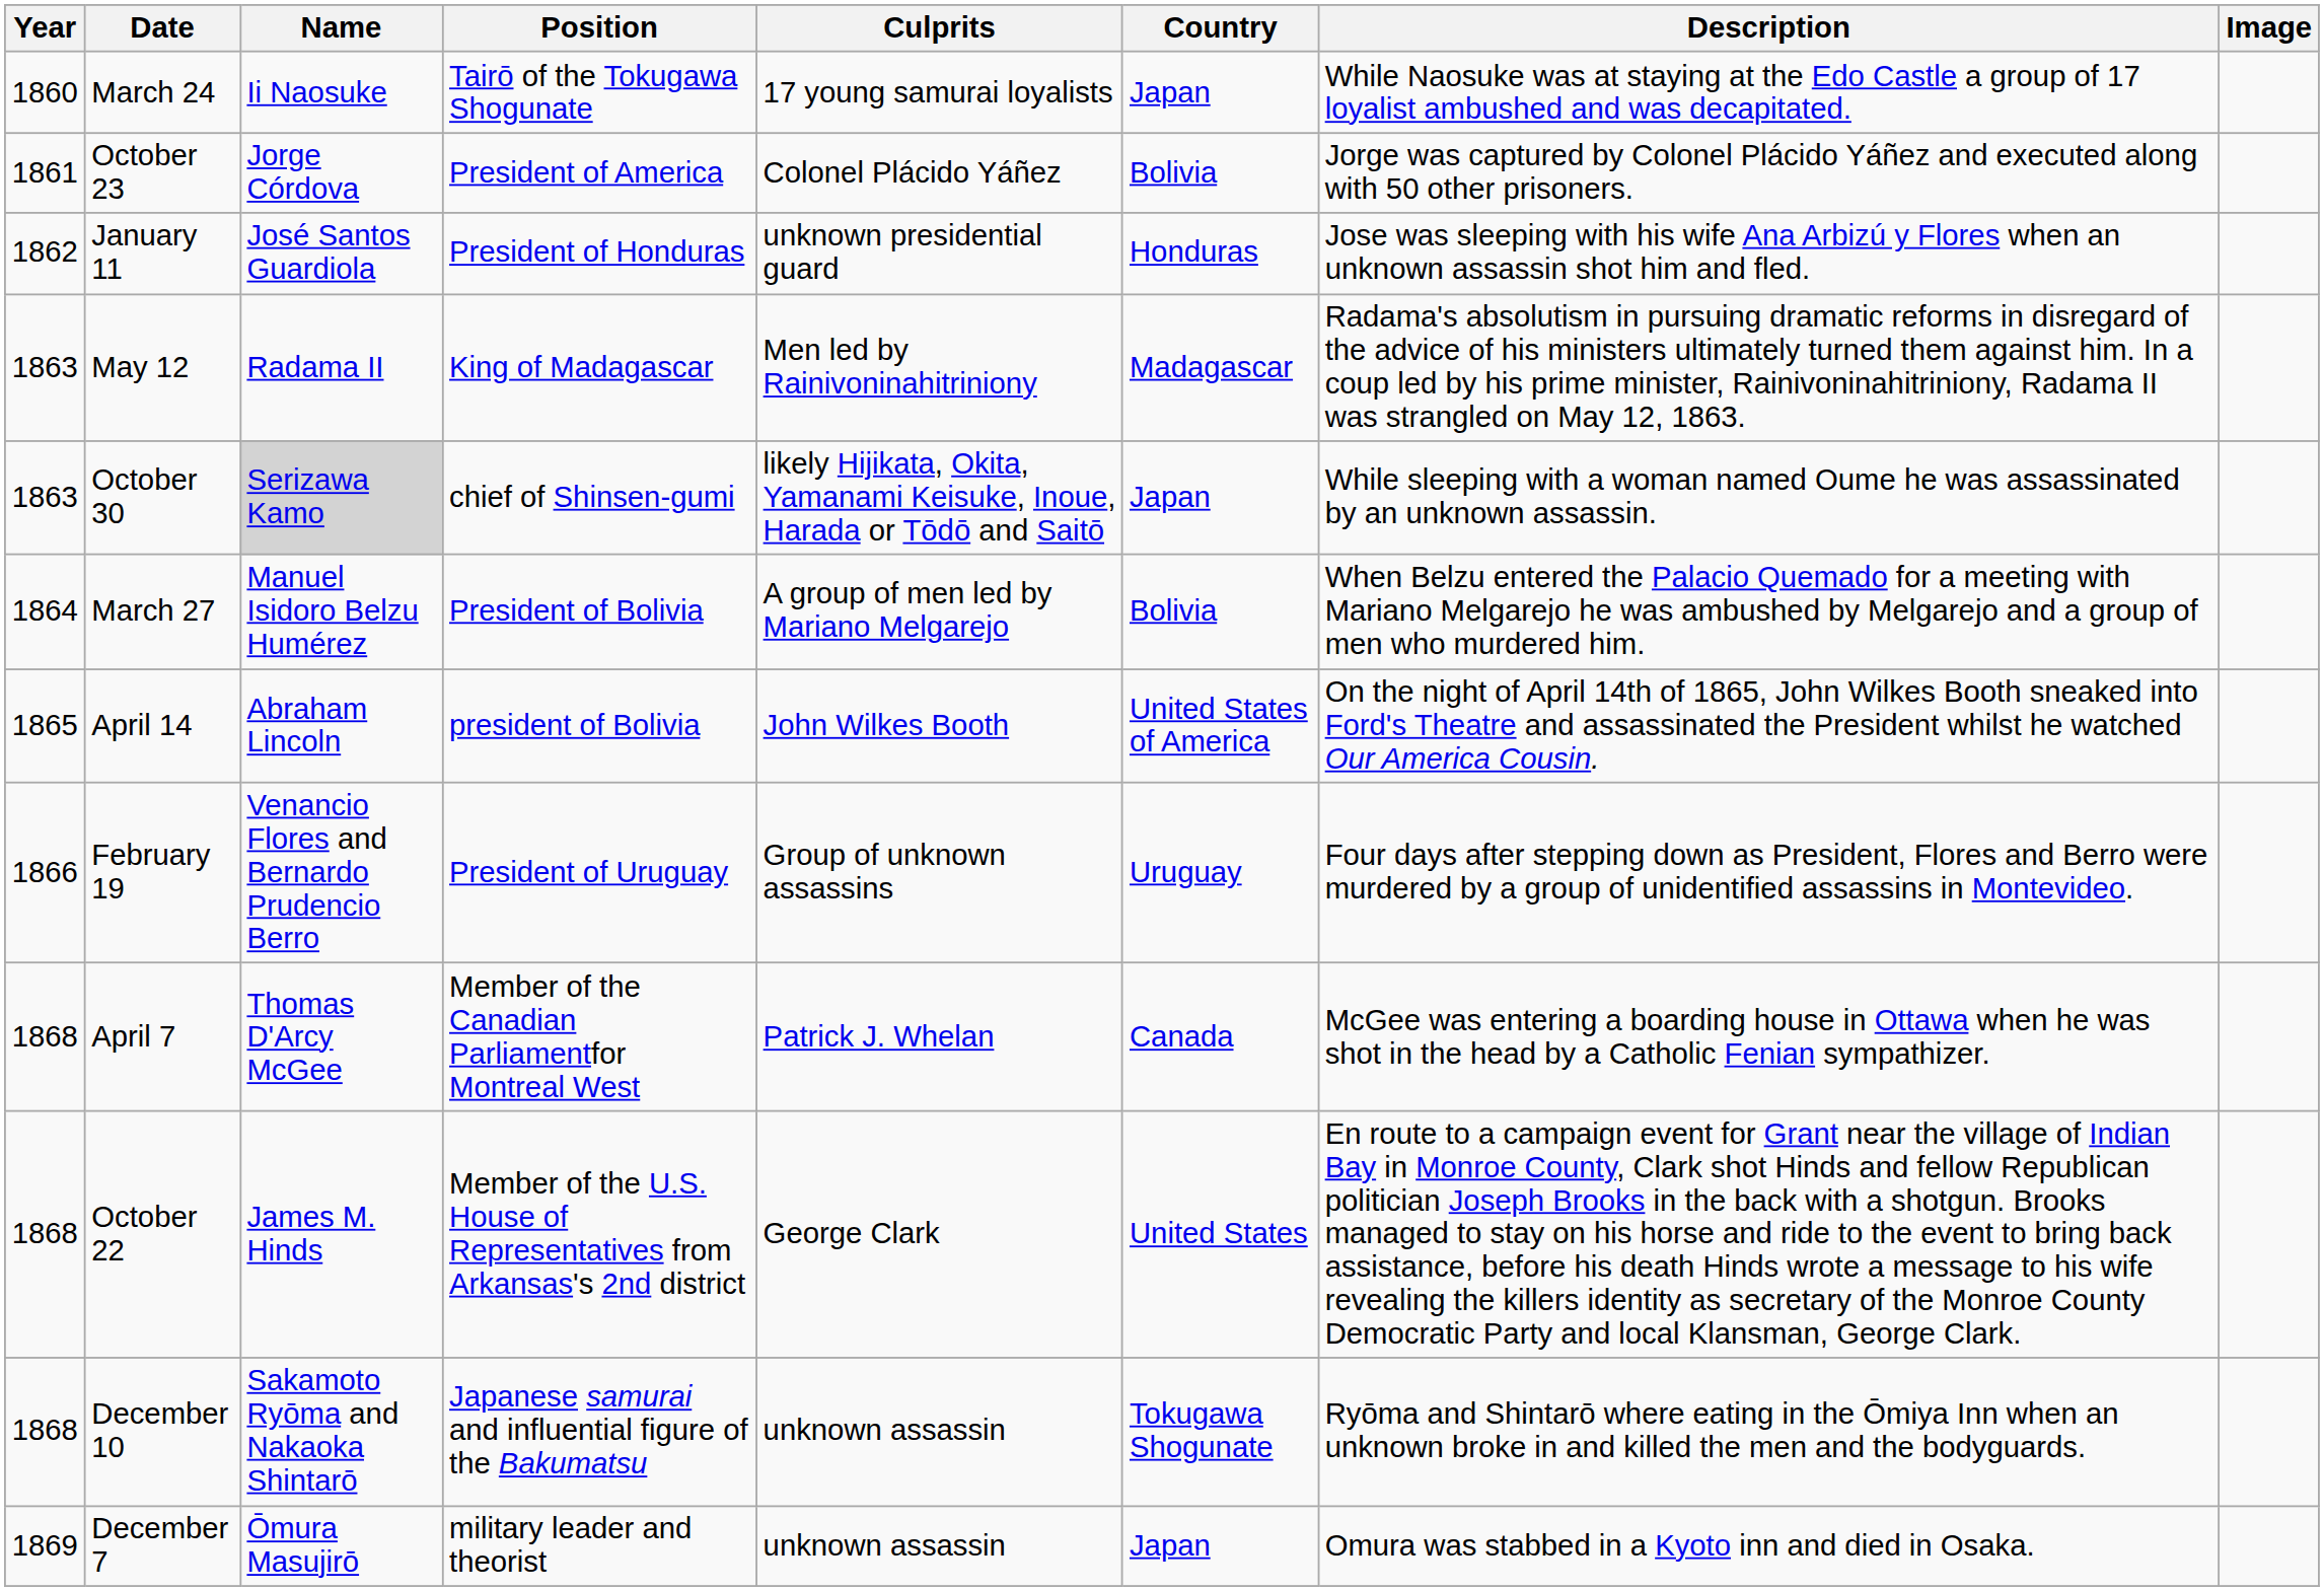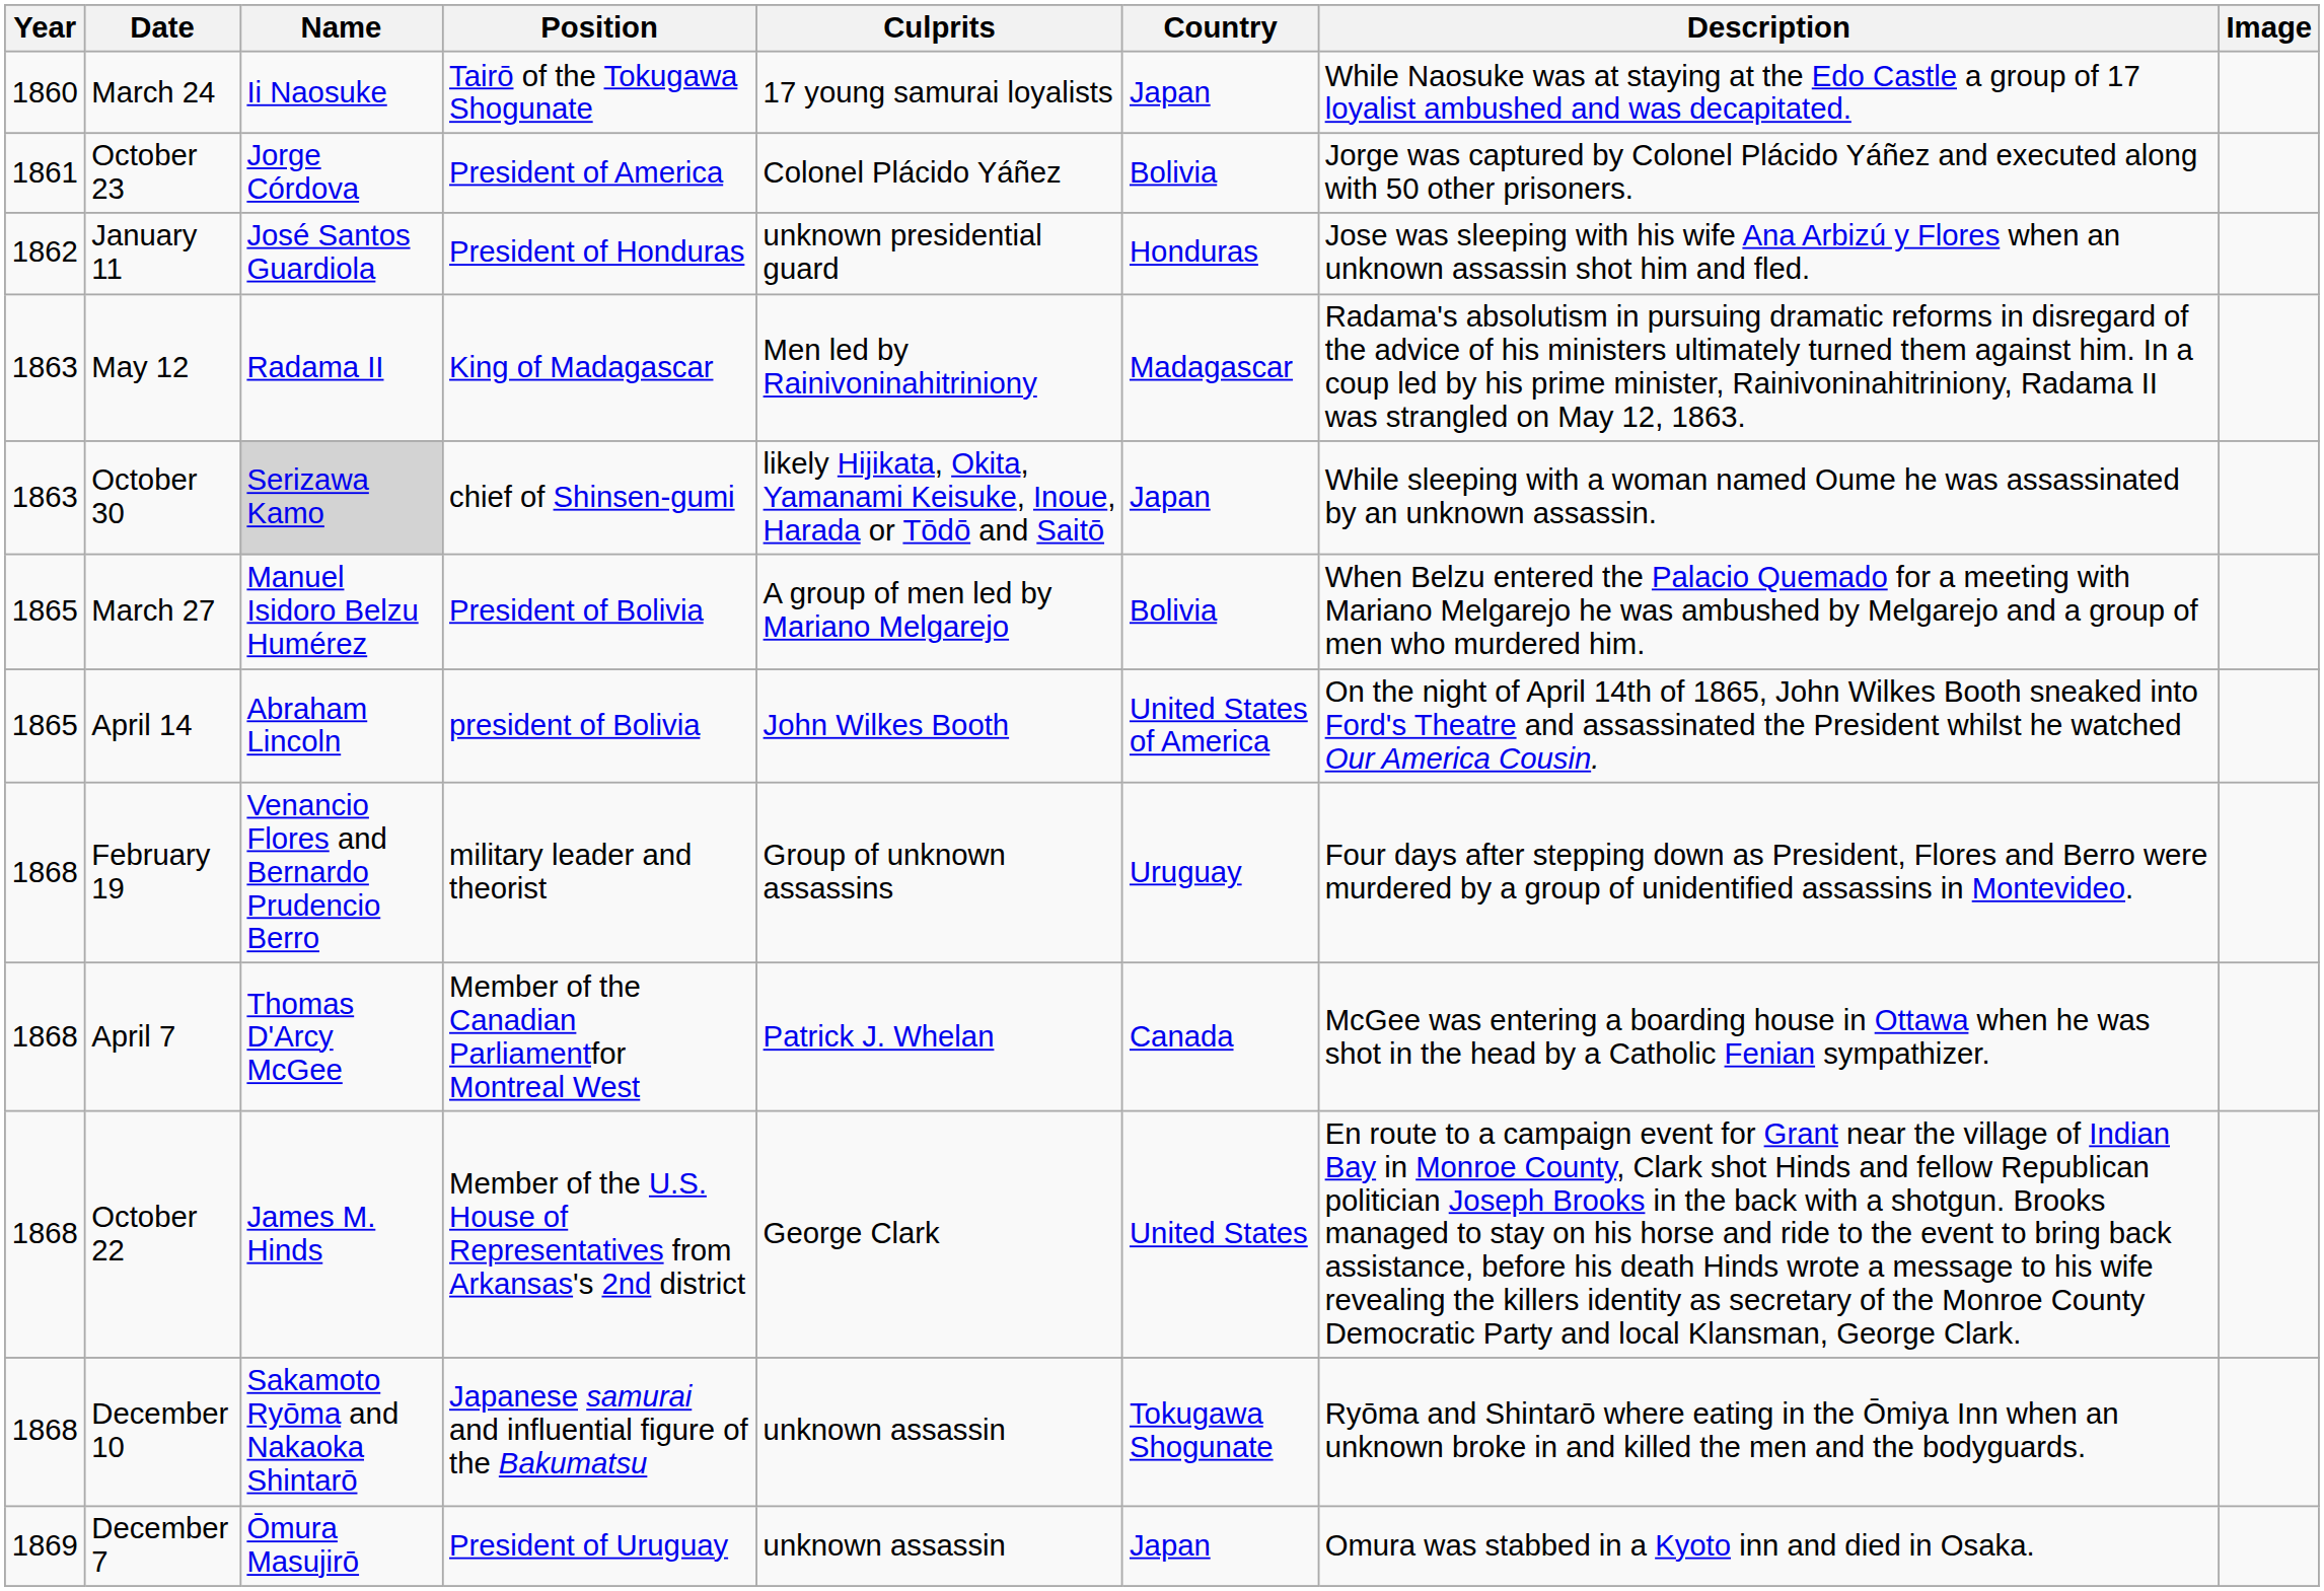March 27 | Year: 1864 -> 1865
February 19 | Year: 1866 -> 1868
February 19 | Position: President of Uruguay -> military leader and theorist
December 7 | Position: military leader and theorist -> President of Uruguay
